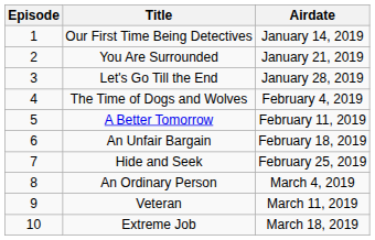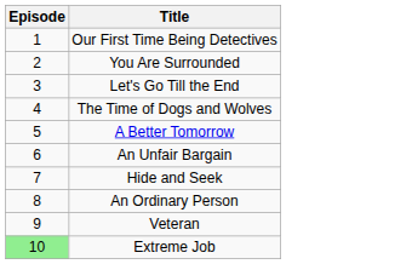- column: Airdate | January 14, 2019 | January 21, 2019 | January 28, 2019 | February 4, 2019 | February 11, 2019 | February 18, 2019 | February 25, 2019 | March 4, 2019 | March 11, 2019 | March 18, 2019
Extreme Job | Episode: no background -> lightgreen background
